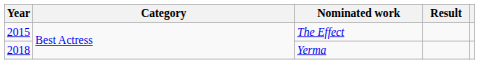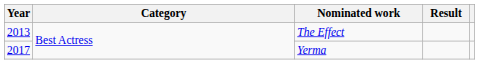The Effect | Year: 2015 -> 2013
Yerma | Year: 2018 -> 2017
